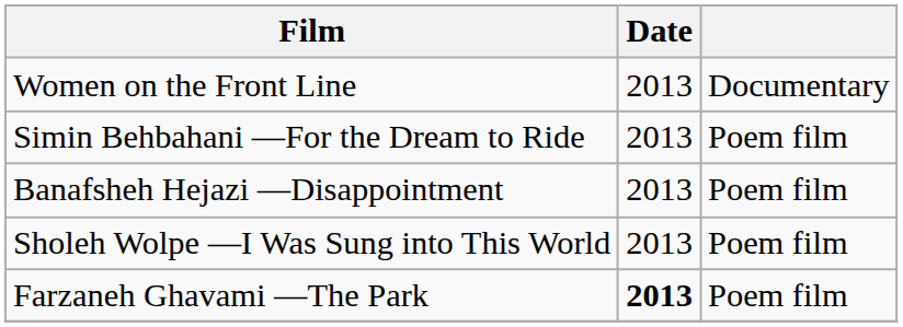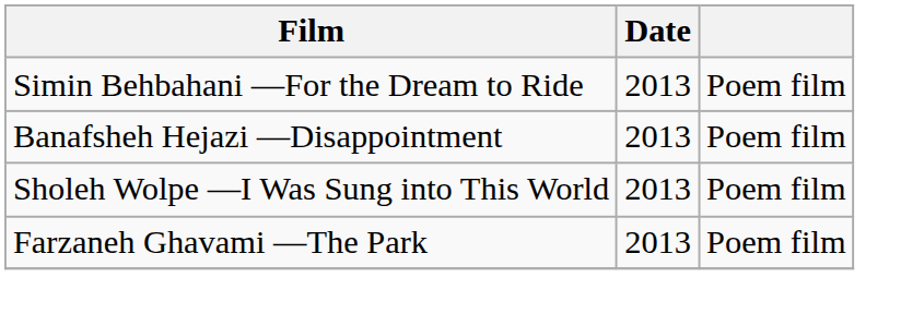- row: Women on the Front Line | 2013 | Documentary
Farzaneh Ghavami —The Park | Date: bold -> normal
